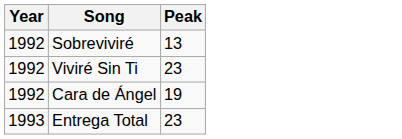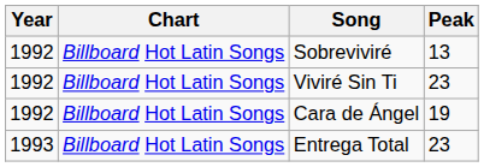+ column: Chart | Billboard Hot Latin Songs | Billboard Hot Latin Songs | Billboard Hot Latin Songs | Billboard Hot Latin Songs
